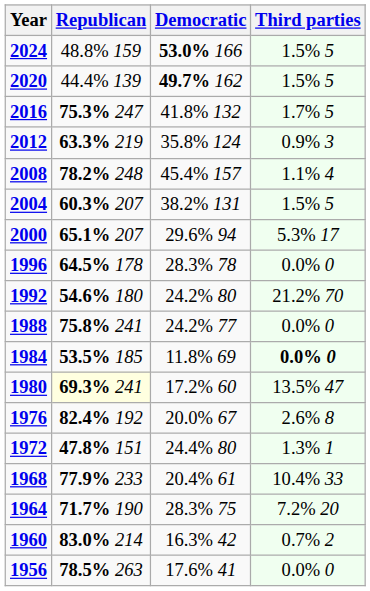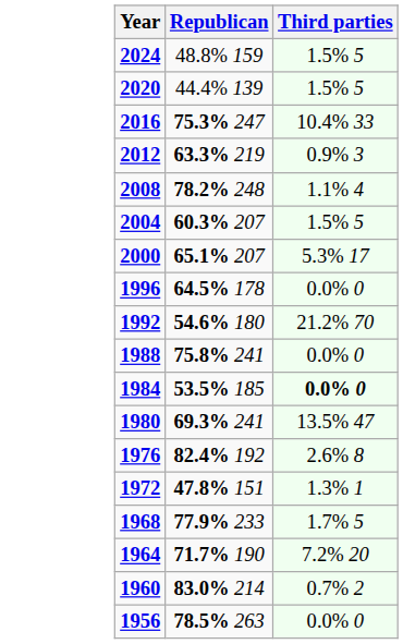- column: Democratic | 53.0% 166 | 49.7% 162 | 41.8% 132 | 35.8% 124 | 45.4% 157 | 38.2% 131 | 29.6% 94 | 28.3% 78 | 24.2% 80 | 24.2% 77 | 11.8% 69 | 17.2% 60 | 20.0% 67 | 24.4% 80 | 20.4% 61 | 28.3% 75 | 16.3% 42 | 17.6% 41
2016 | Third parties: 1.7% 5 -> 10.4% 33
1980 | Republican: lightyellow background -> no background
1968 | Third parties: 10.4% 33 -> 1.7% 5
